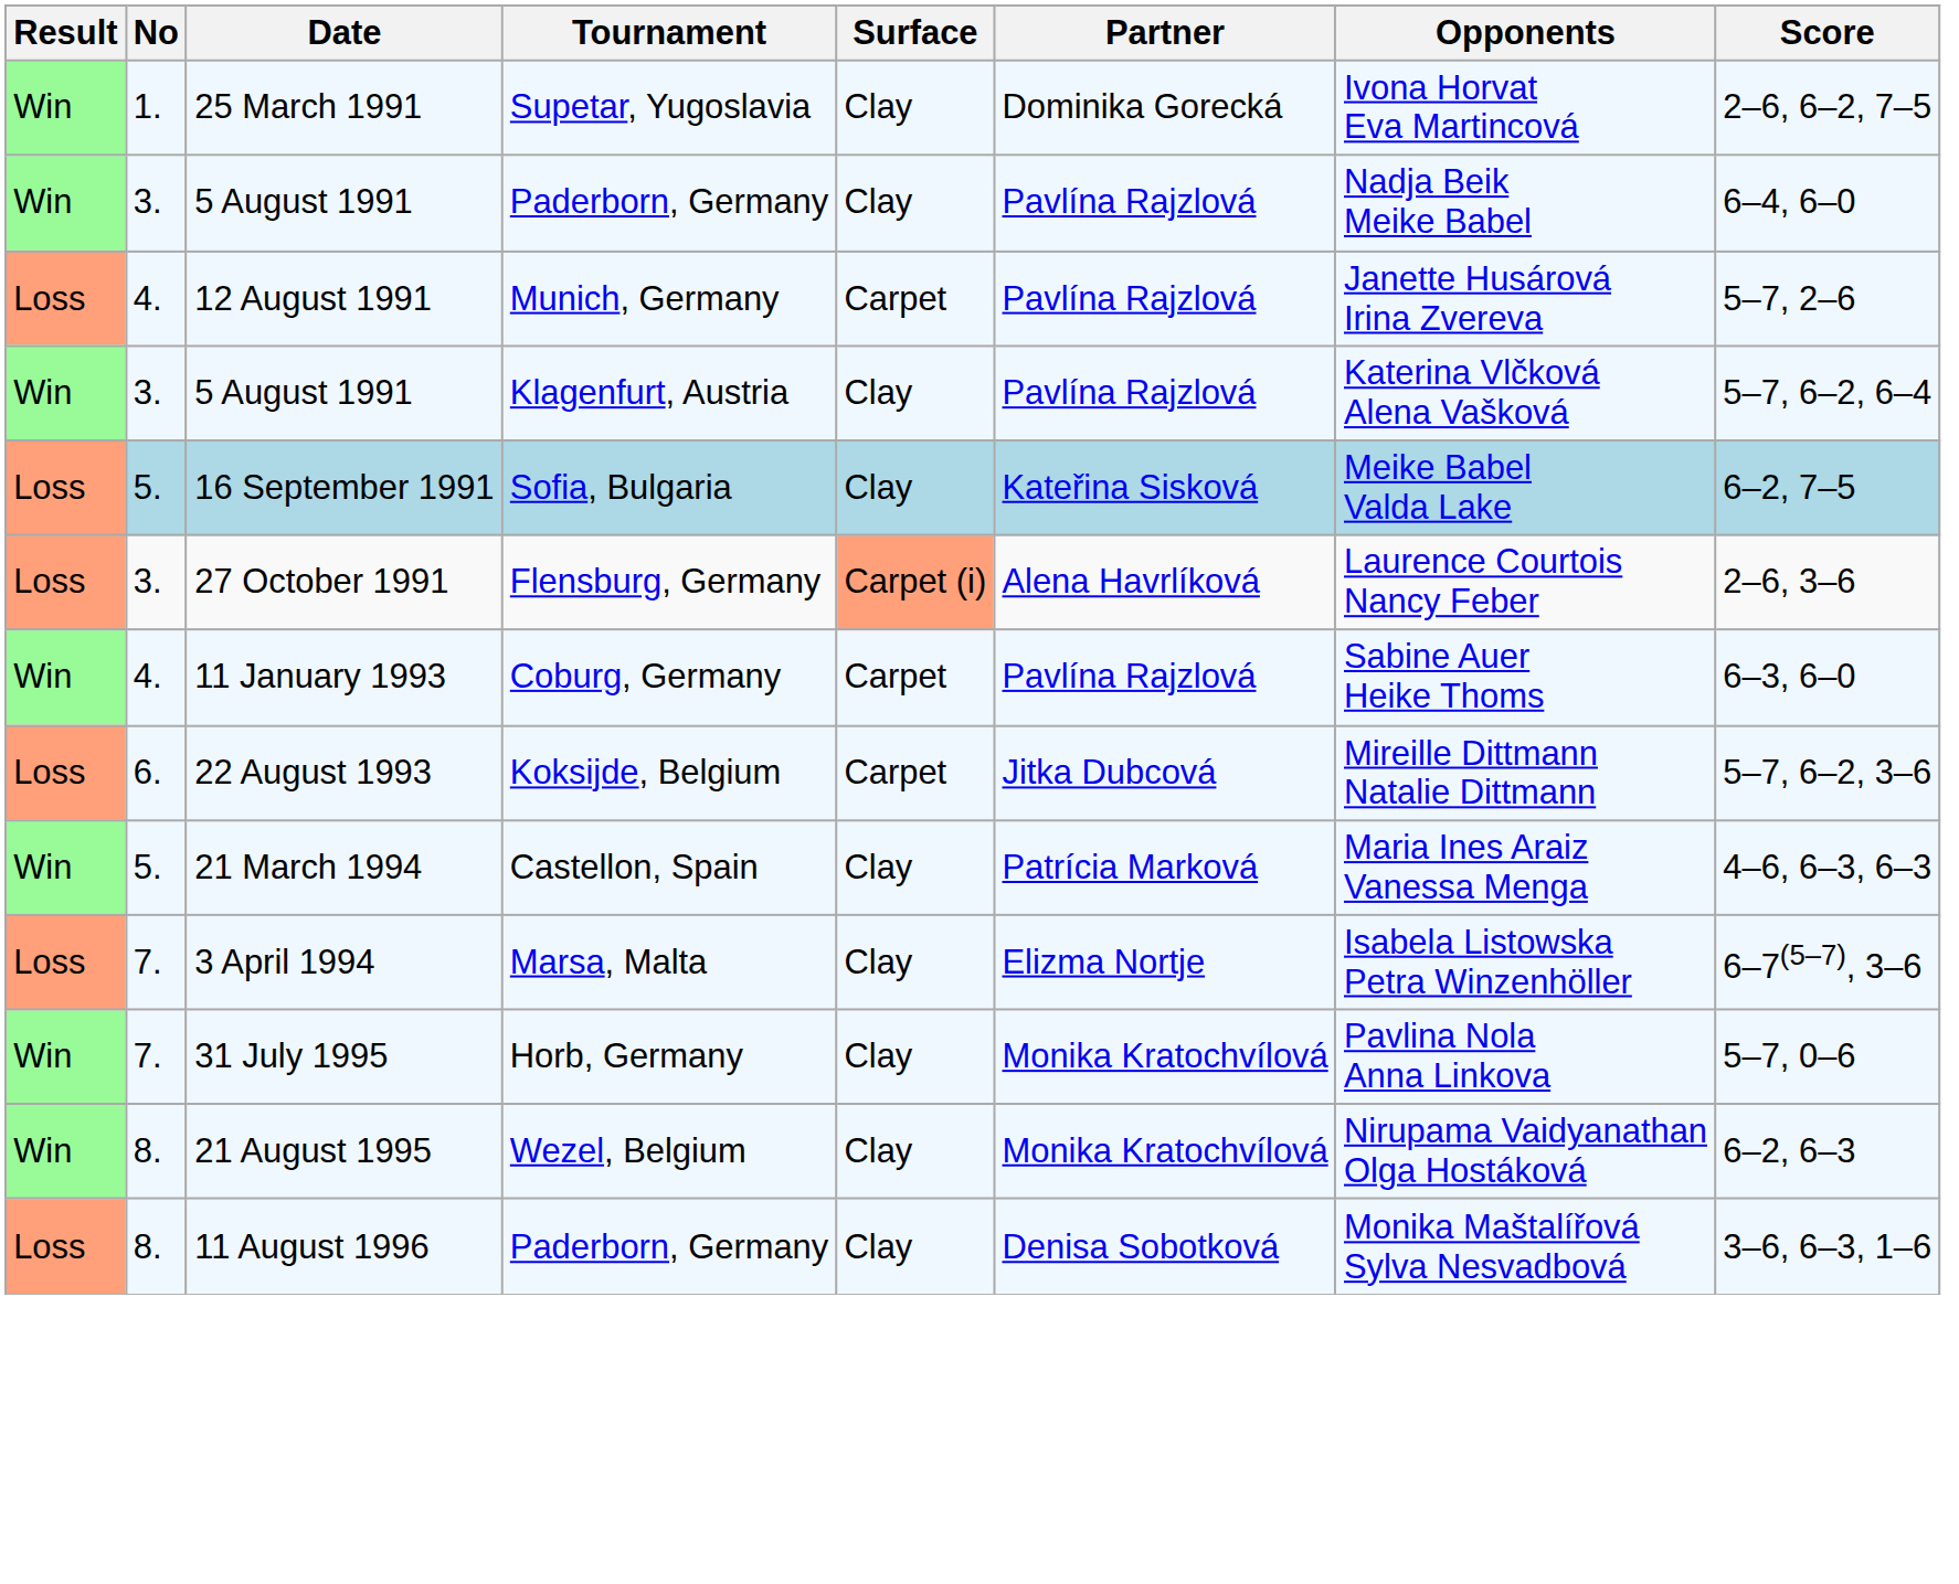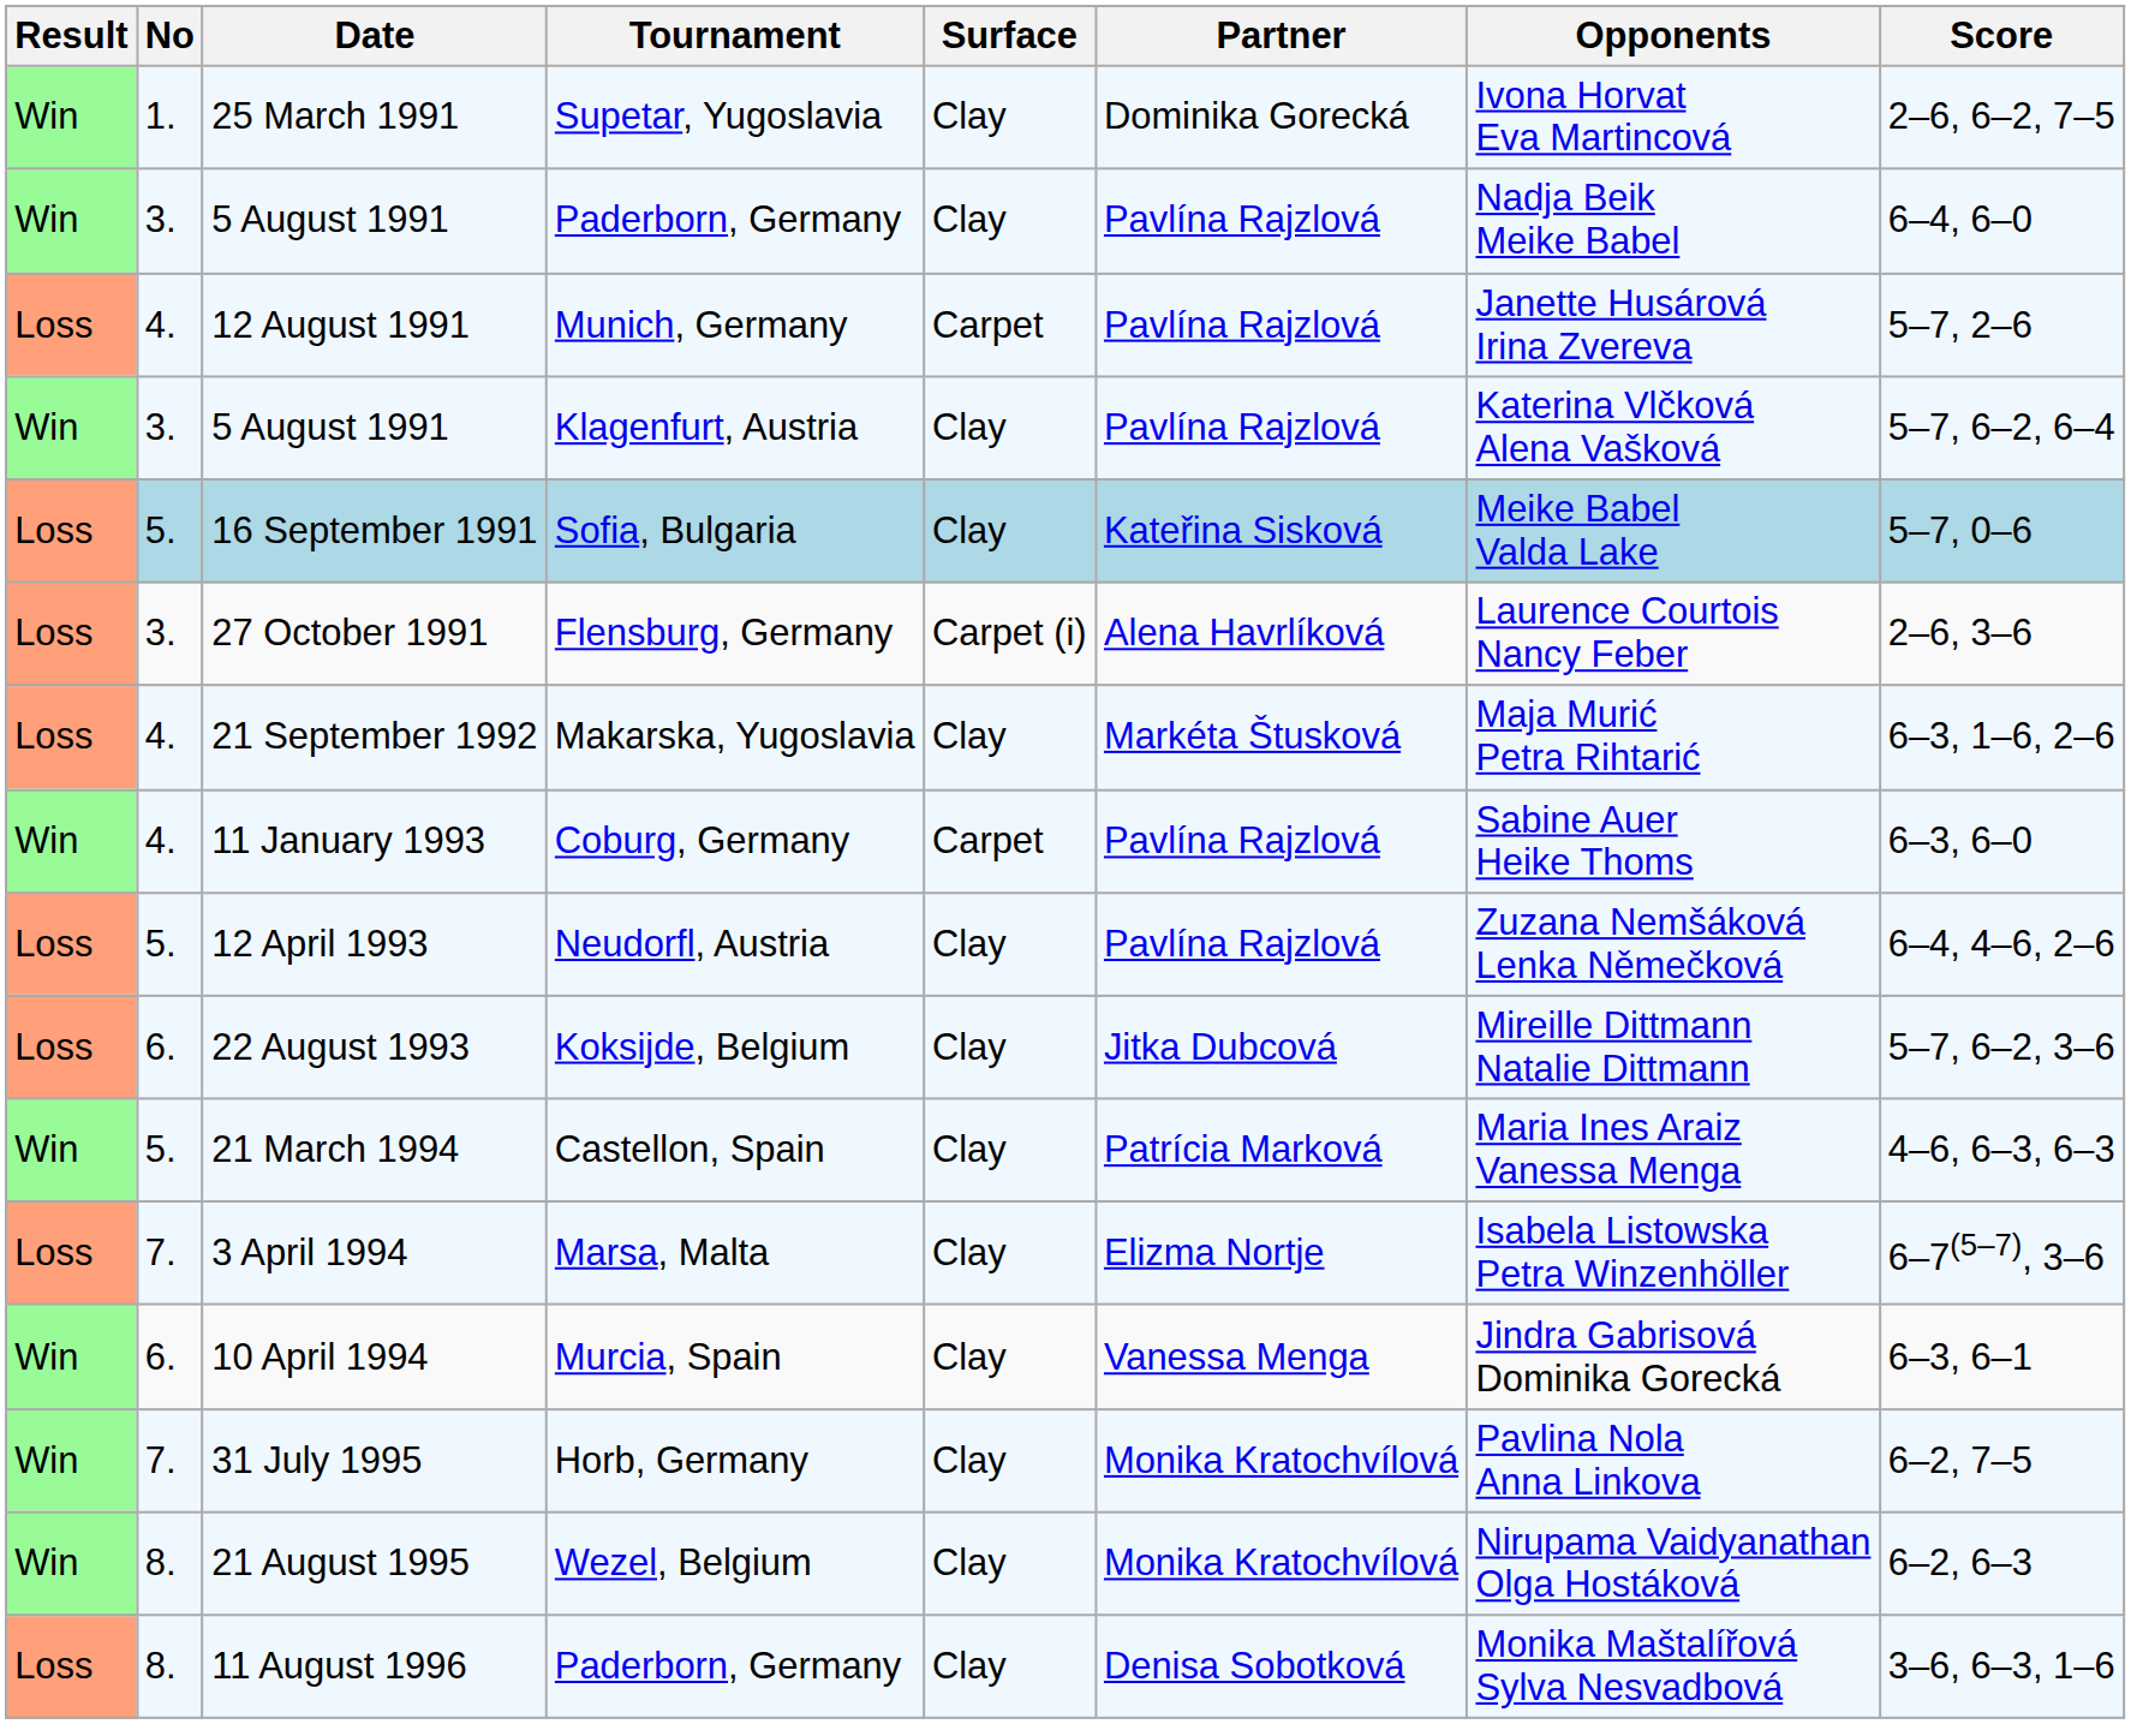16 September 1991 | Score: 6–2, 7–5 -> 5–7, 0–6
27 October 1991 | Surface: lightsalmon background -> no background
+ row: Loss | 4. | 21 September 1992 | Makarska, Yugoslavia | Clay | Markéta Štusková | Maja Murić Petra Rihtarić | 6–3, 1–6, 2–6
+ row: Loss | 5. | 12 April 1993 | Neudorfl, Austria | Clay | Pavlína Rajzlová | Zuzana Nemšáková Lenka Němečková | 6–4, 4–6, 2–6
22 August 1993 | Surface: Carpet -> Clay
+ row: Win | 6. | 10 April 1994 | Murcia, Spain | Clay | Vanessa Menga | Jindra Gabrisová Dominika Gorecká | 6–3, 6–1
31 July 1995 | Score: 5–7, 0–6 -> 6–2, 7–5
